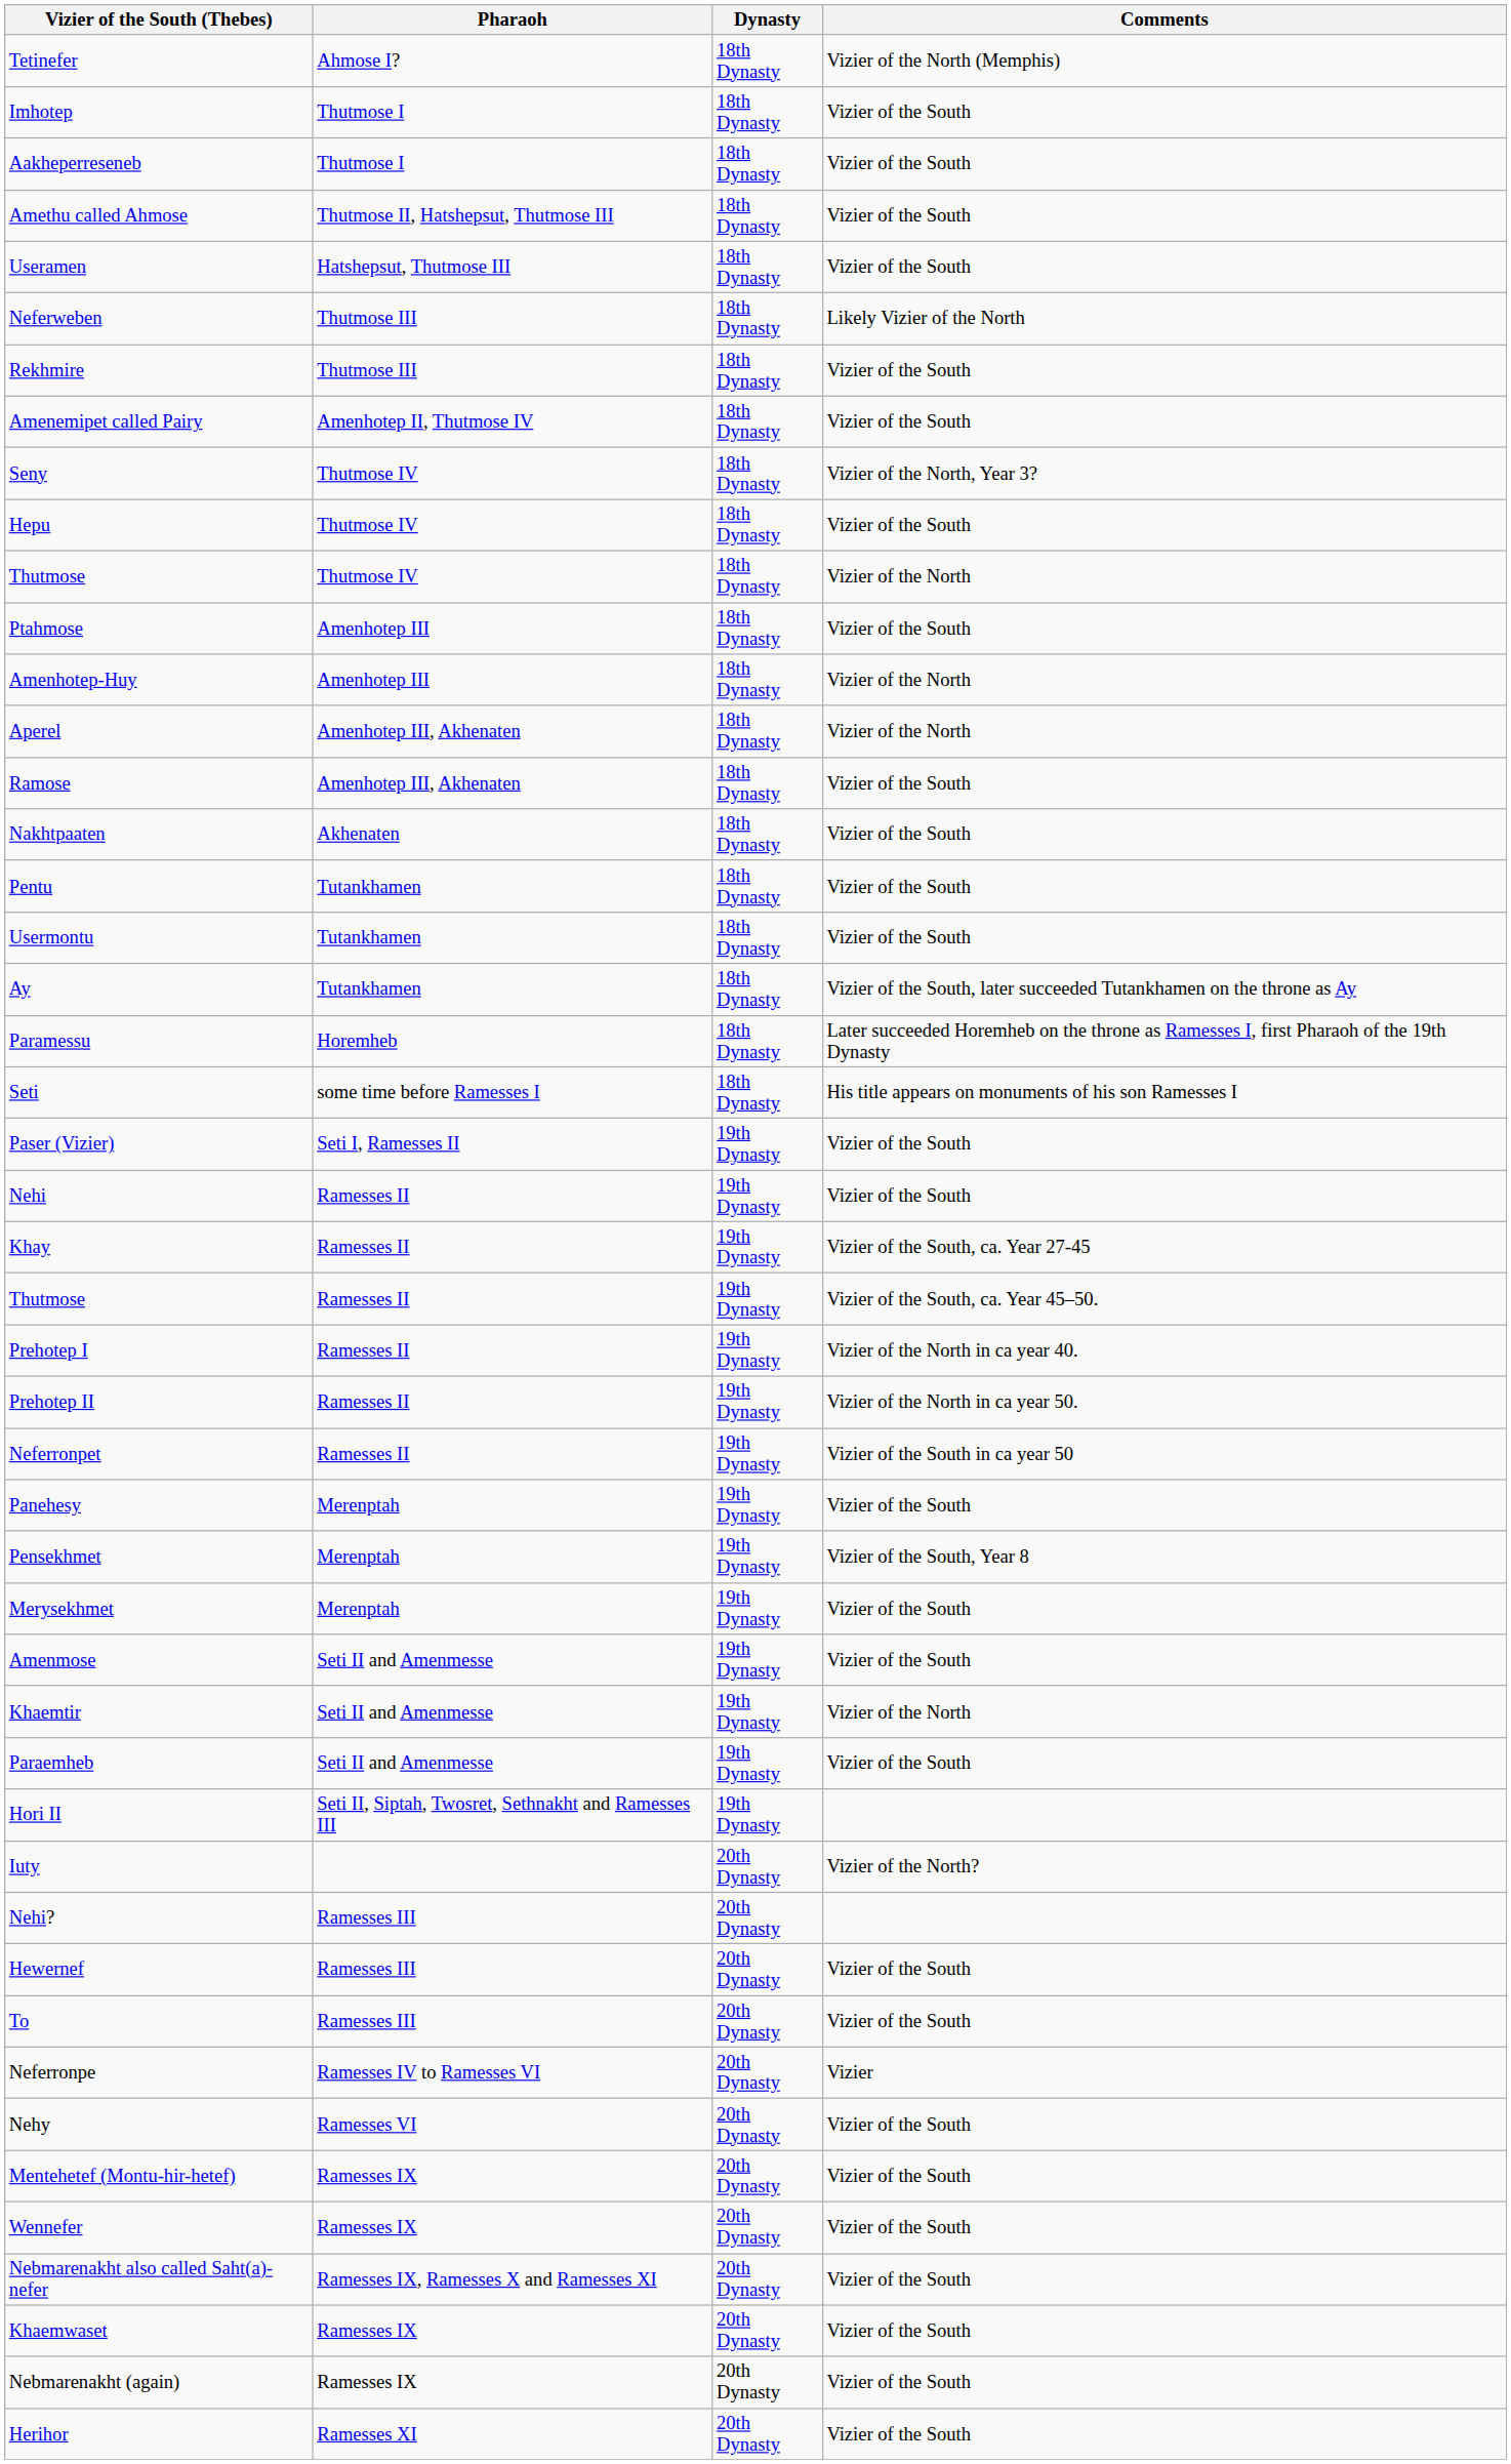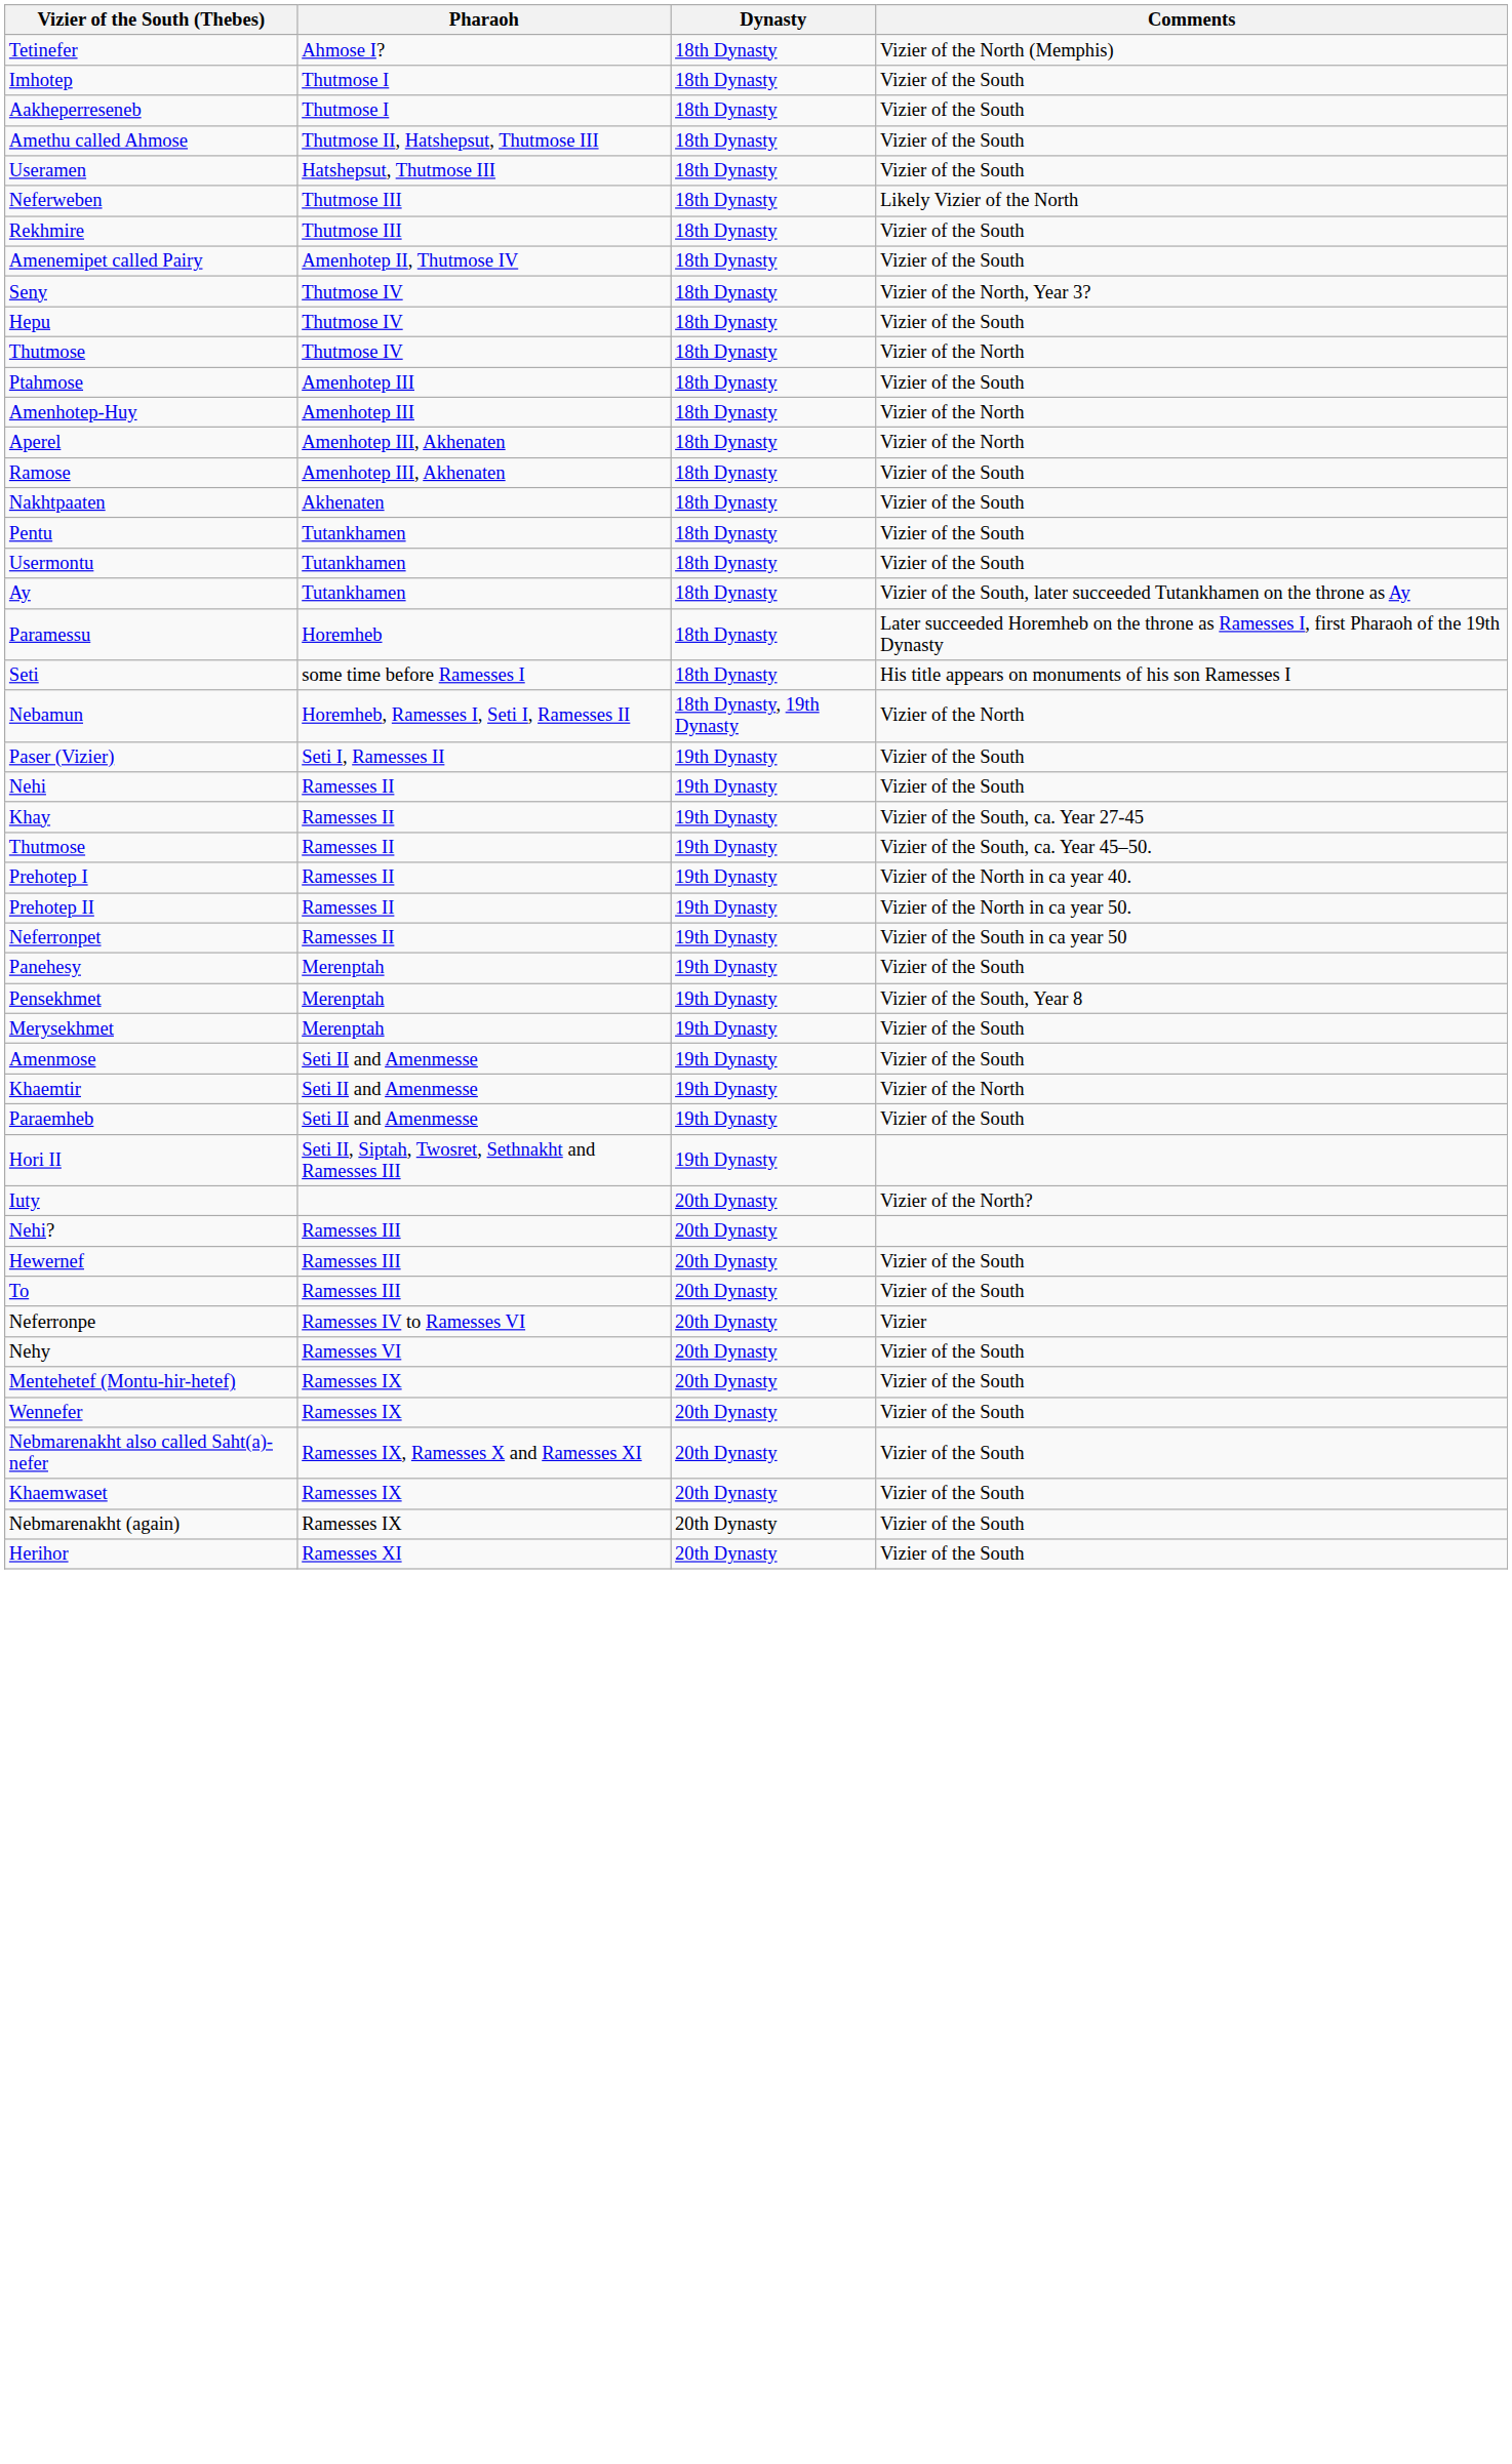+ row: Nebamun | Horemheb, Ramesses I, Seti I, Ramesses II | 18th Dynasty, 19th Dynasty | Vizier of the North
